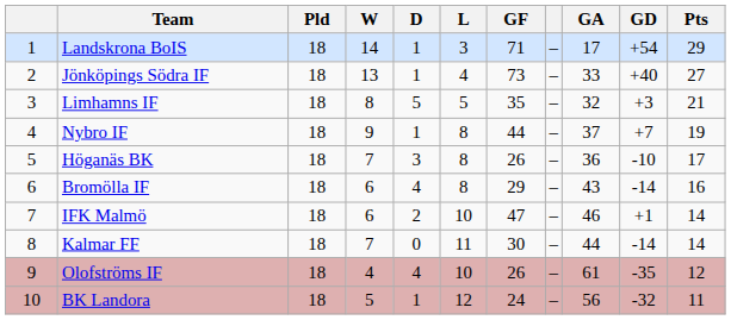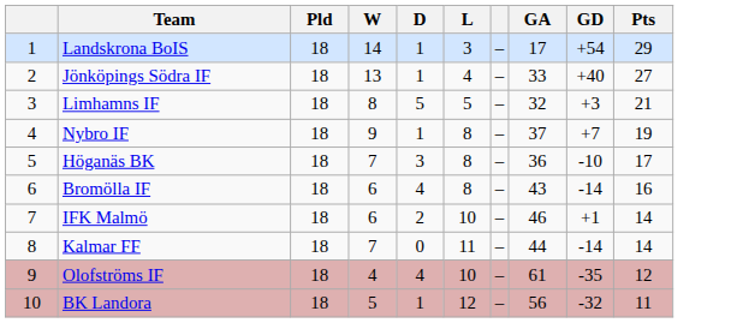- column: GF | 71 | 73 | 35 | 44 | 26 | 29 | 47 | 30 | 26 | 24
